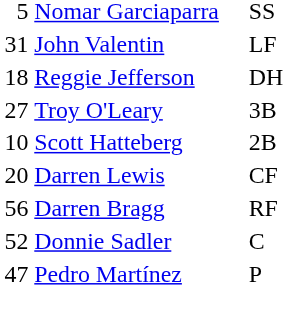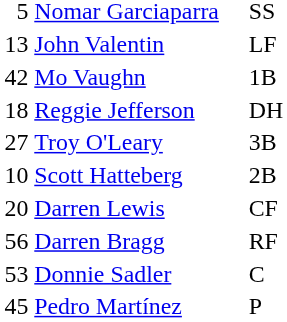John Valentin | column 1: 31 -> 13
+ row: 42 | Mo Vaughn | 1B
Donnie Sadler | column 1: 52 -> 53
Pedro Martínez | column 1: 47 -> 45
